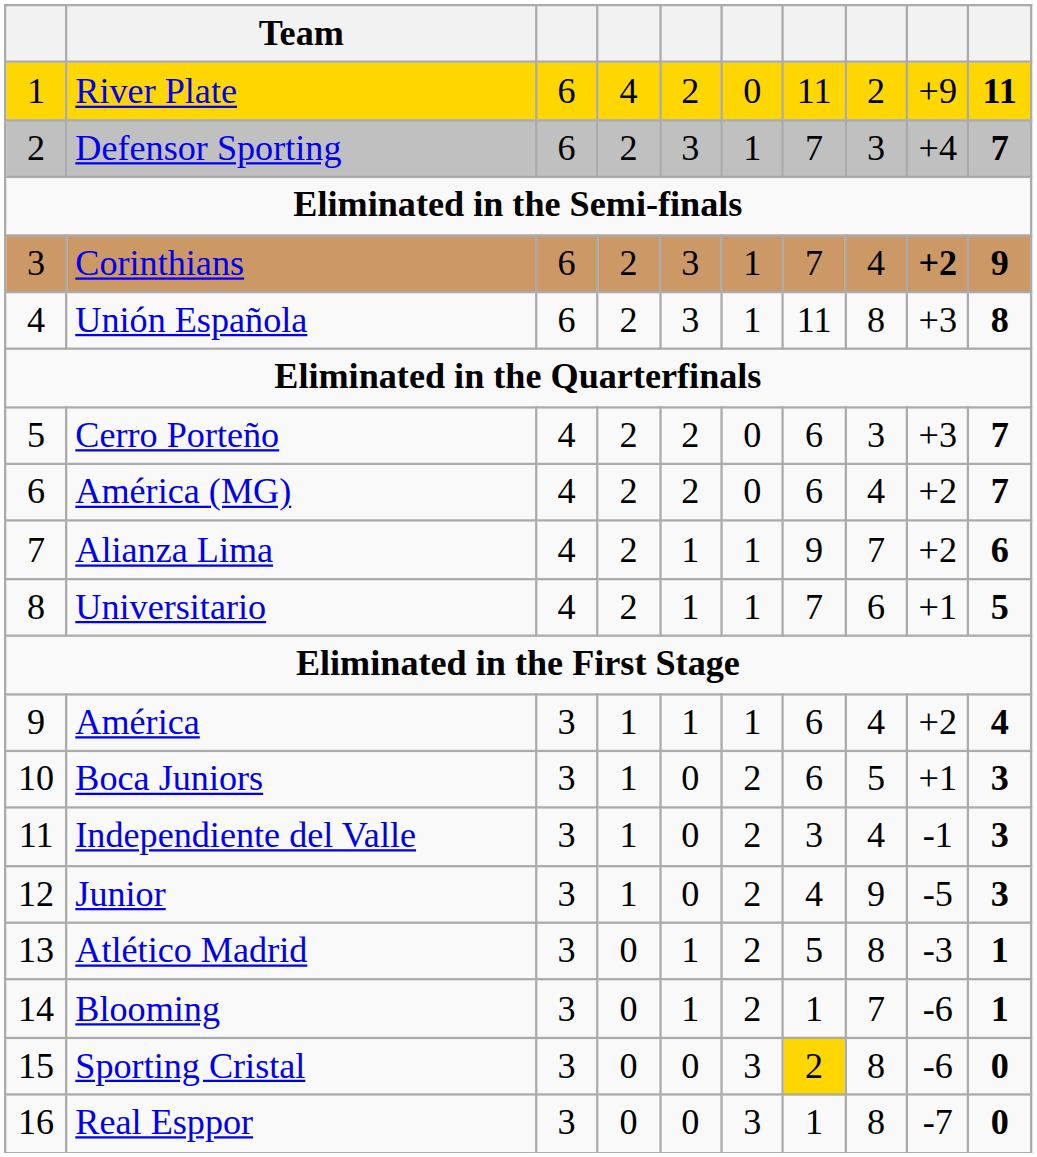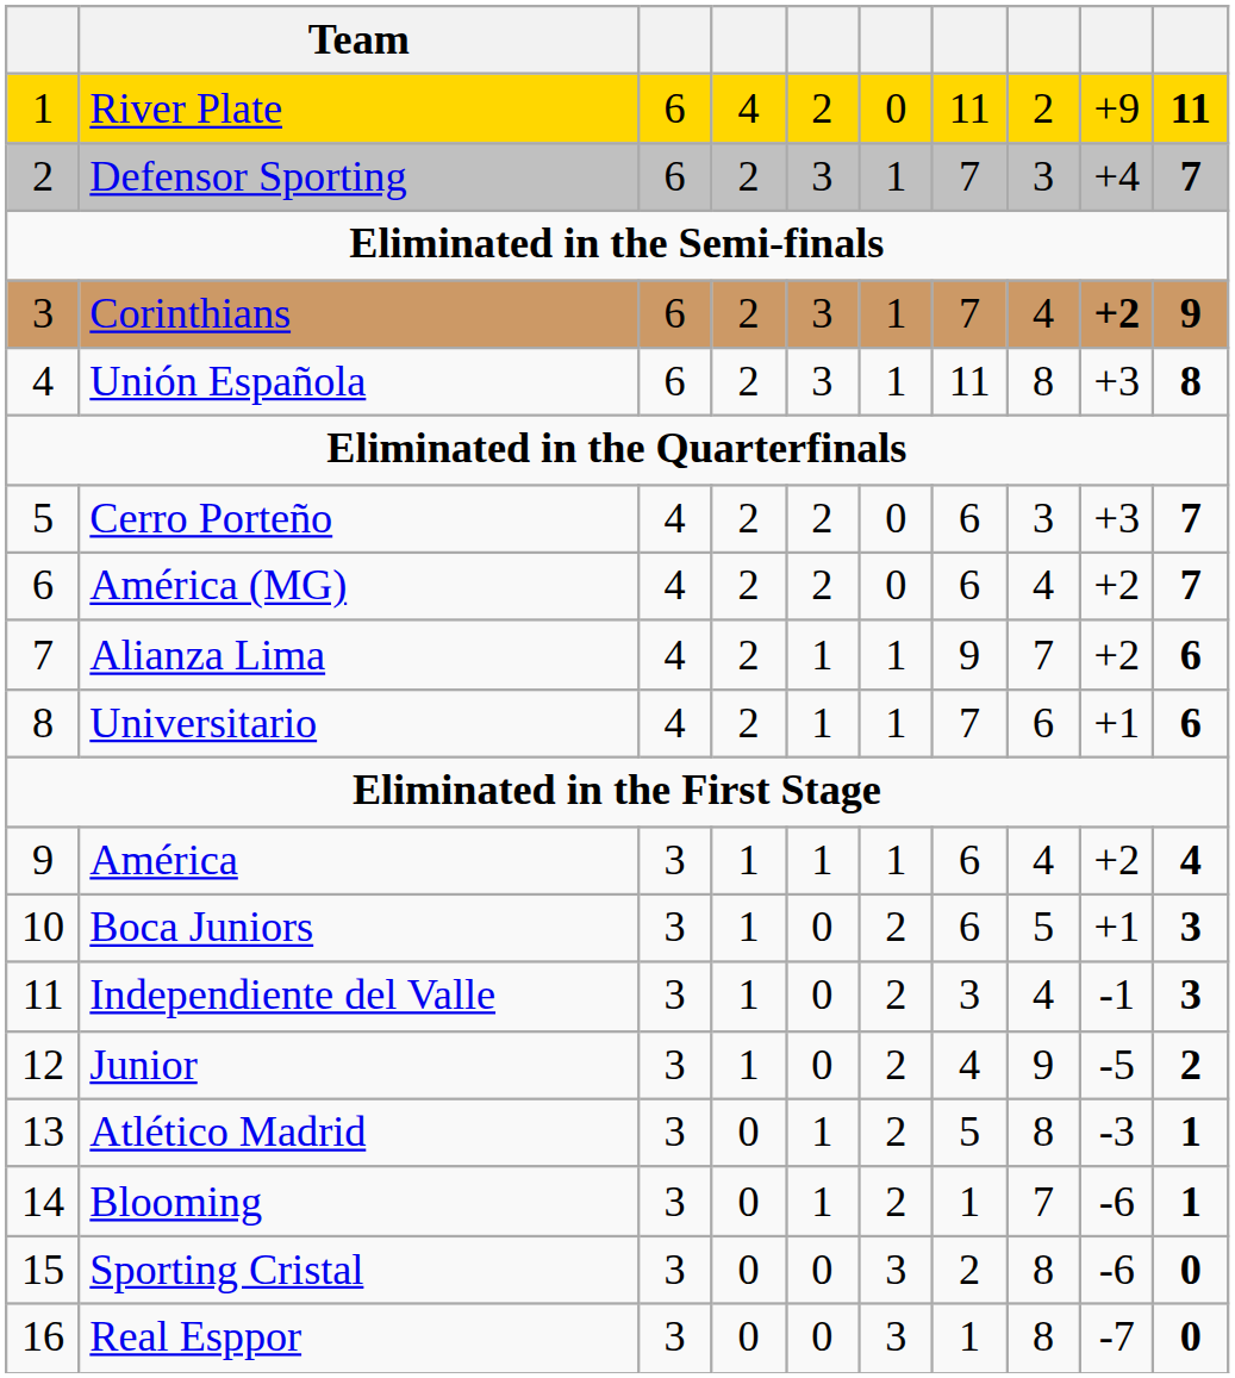Universitario | column 10: 5 -> 6
Junior | column 10: 3 -> 2
Sporting Cristal | column 7: gold background -> no background
